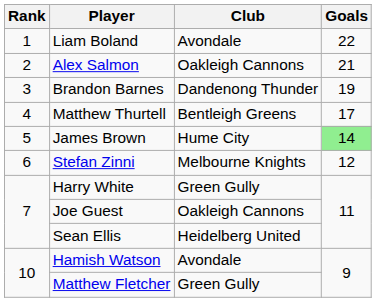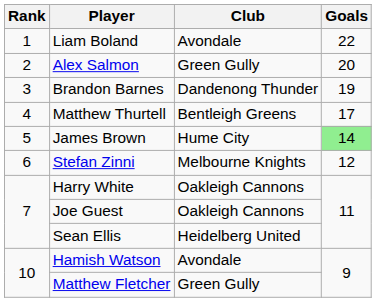Alex Salmon | Club: Oakleigh Cannons -> Green Gully
Alex Salmon | Goals: 21 -> 20
Harry White | Club: Green Gully -> Oakleigh Cannons
